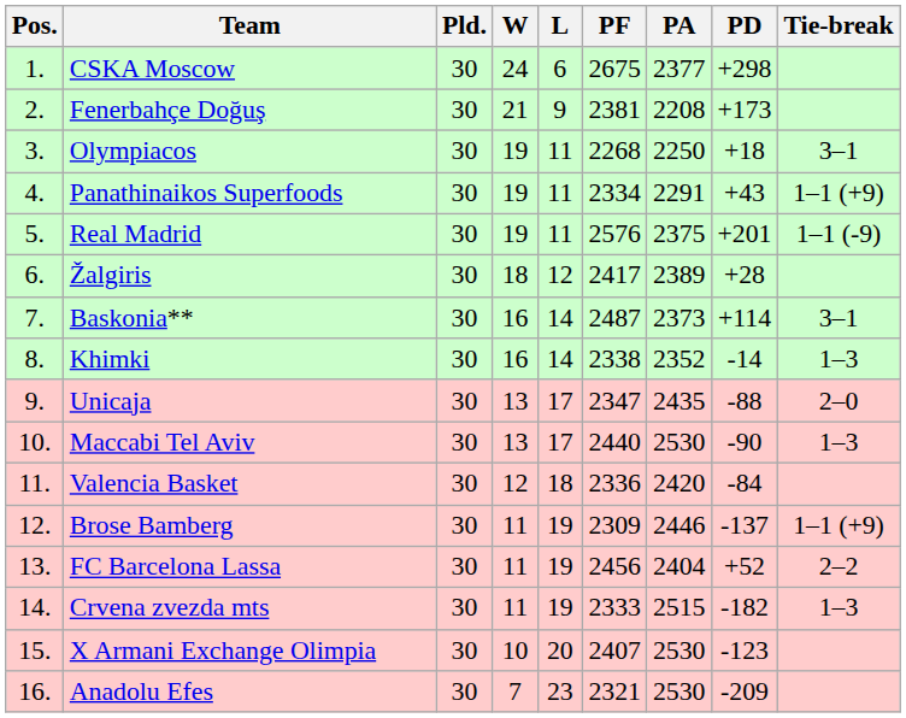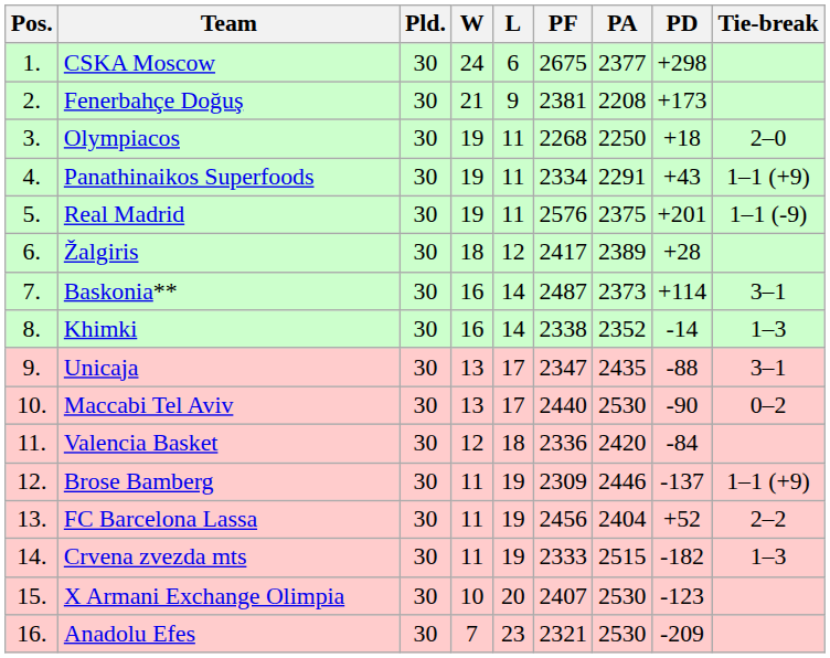Olympiacos | Tie-break: 3–1 -> 2–0
Unicaja | Tie-break: 2–0 -> 3–1
Maccabi Tel Aviv | Tie-break: 1–3 -> 0–2
